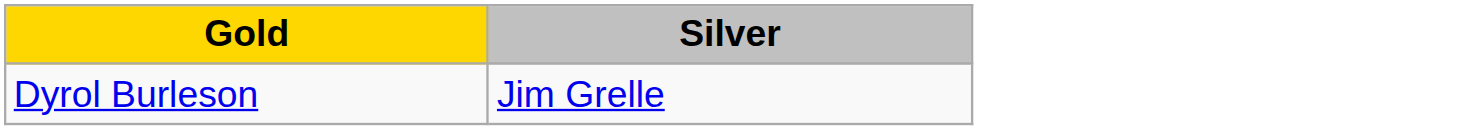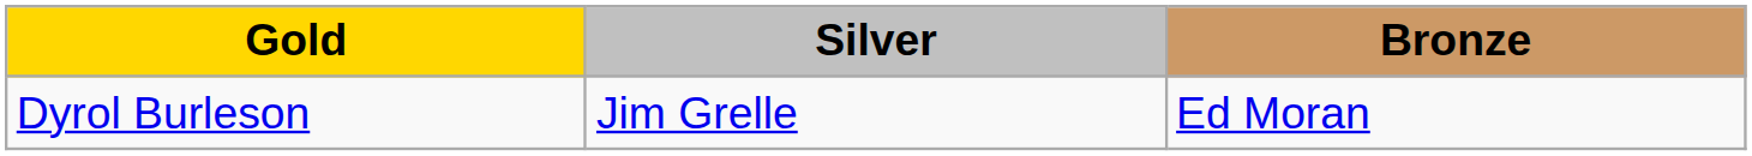+ column: Bronze | Ed Moran
